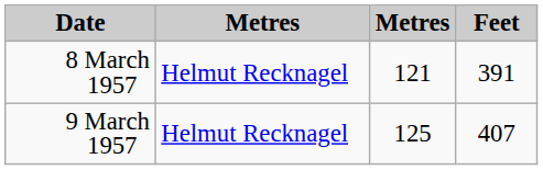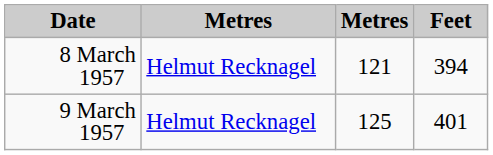8 March 1957 | Feet: 391 -> 394
9 March 1957 | Feet: 407 -> 401
